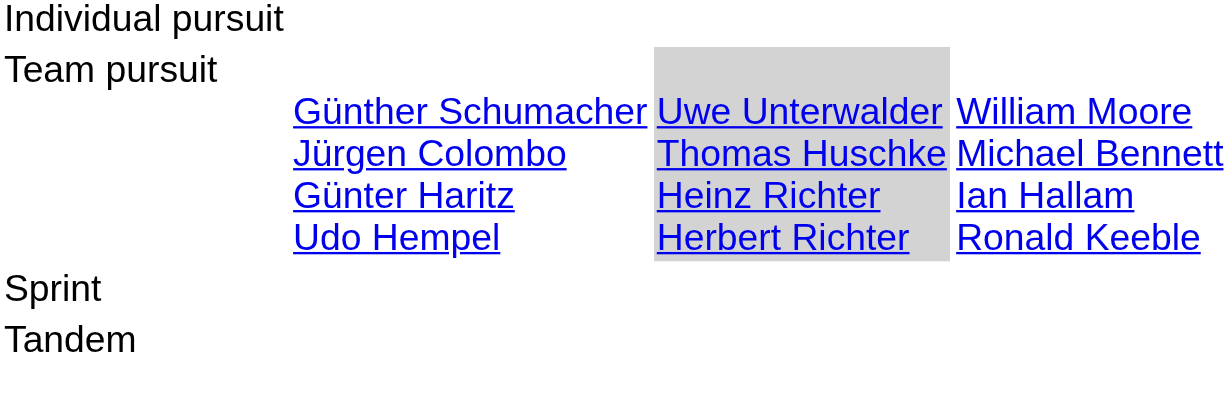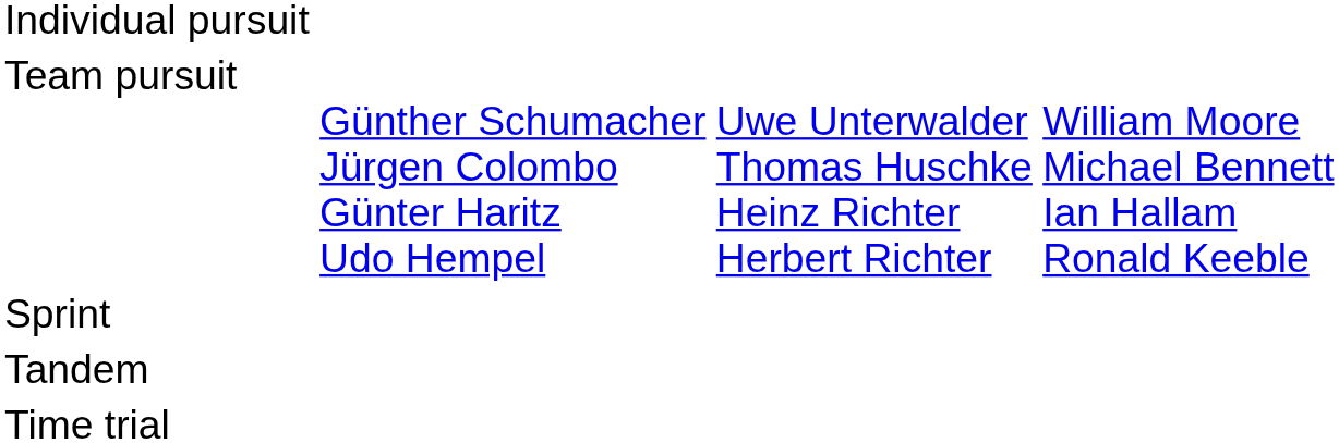Team pursuit | column 3: lightgrey background -> no background
+ row: Time trial
